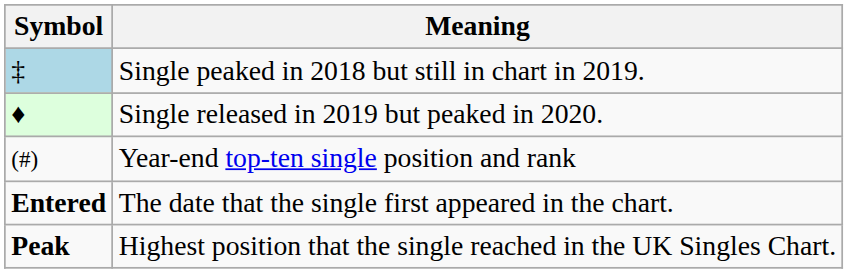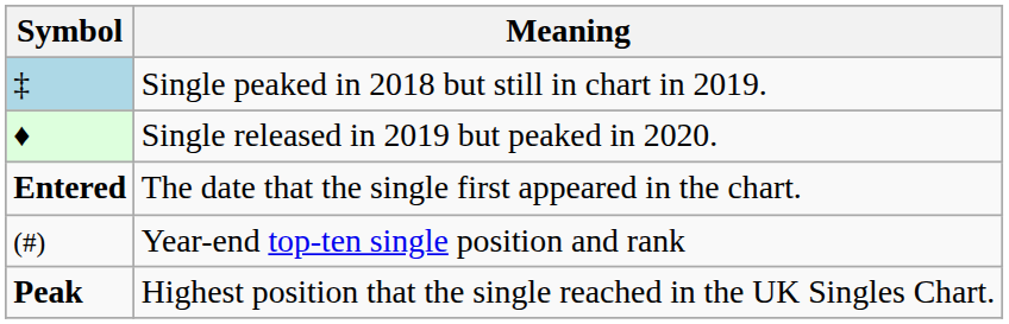rows swapped: Year-end top-ten single position and rank <-> The date that the single first appeared in the chart.
